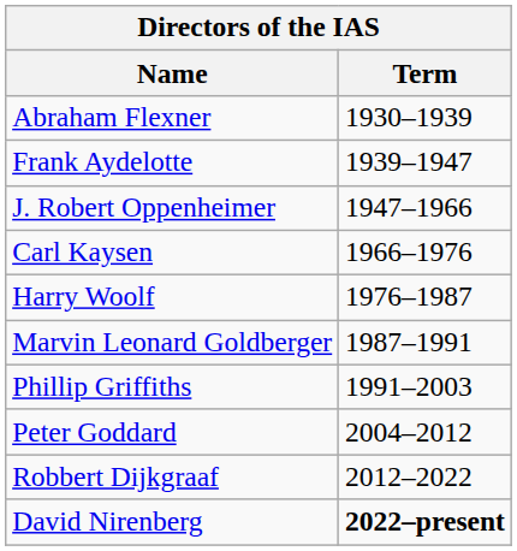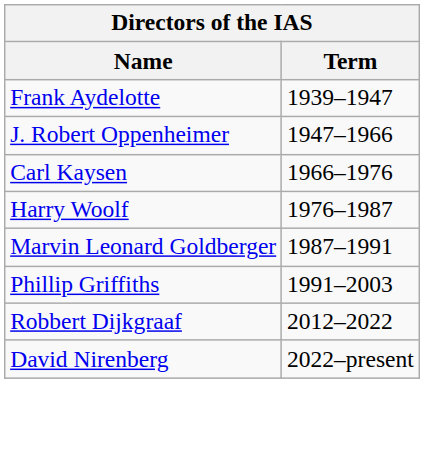- row: Abraham Flexner | 1930–1939
- row: Peter Goddard | 2004–2012
David Nirenberg | Term: bold -> normal
